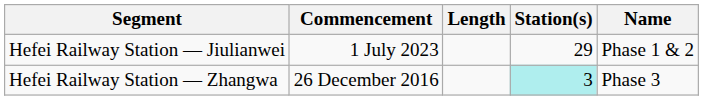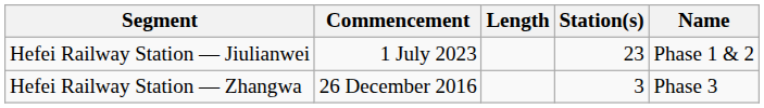Hefei Railway Station — Jiulianwei | Station(s): 29 -> 23
Hefei Railway Station — Zhangwa | Station(s): paleturquoise background -> no background
